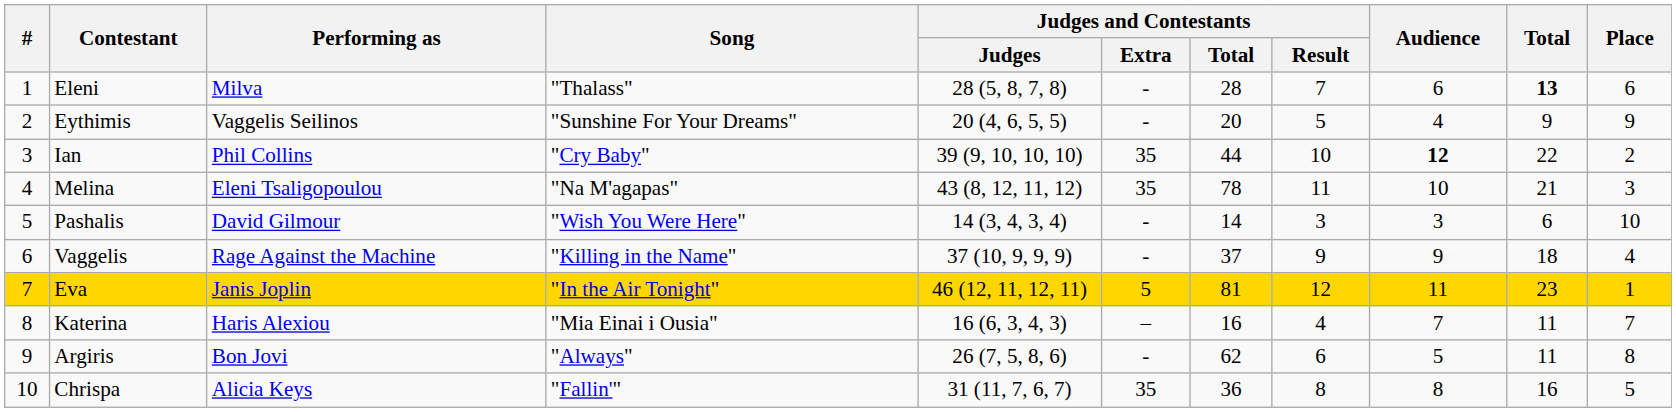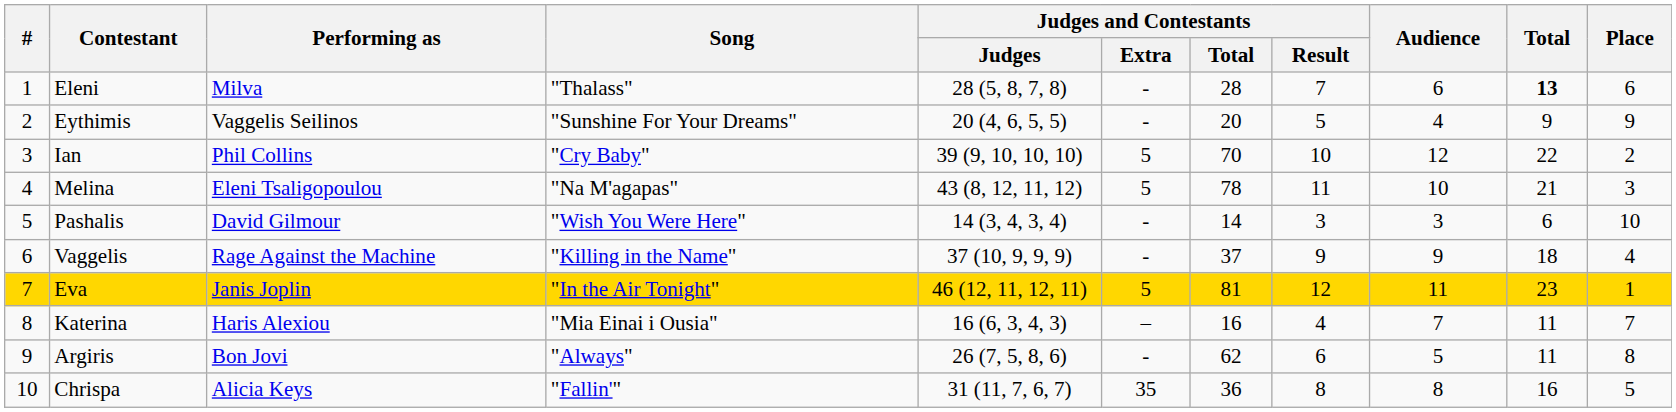Ian | Judges and Contestants / Extra: 35 -> 5
Ian | Judges and Contestants / Total: 44 -> 70
Ian | Audience: bold -> normal
Melina | Judges and Contestants / Extra: 35 -> 5
